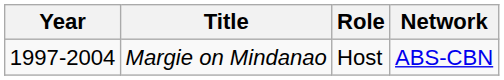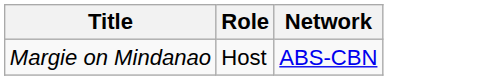- column: Year | 1997-2004
